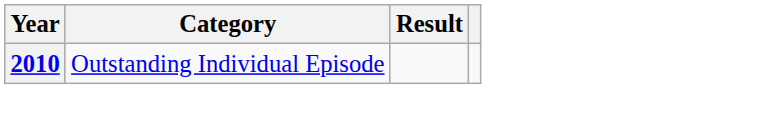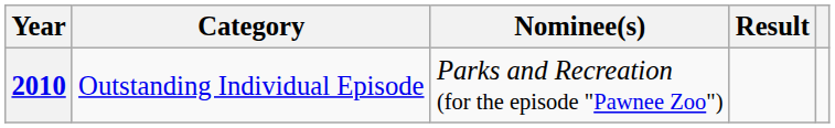+ column: Nominee(s) | Parks and Recreation (for the episode "Pawnee Zoo")
